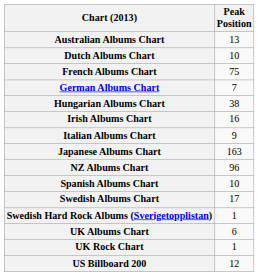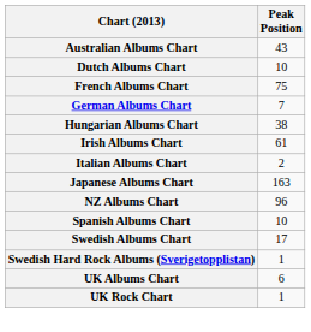Australian Albums Chart | Peak Position: 13 -> 43
Irish Albums Chart | Peak Position: 16 -> 61
Italian Albums Chart | Peak Position: 9 -> 2
- row: US Billboard 200 | 12
